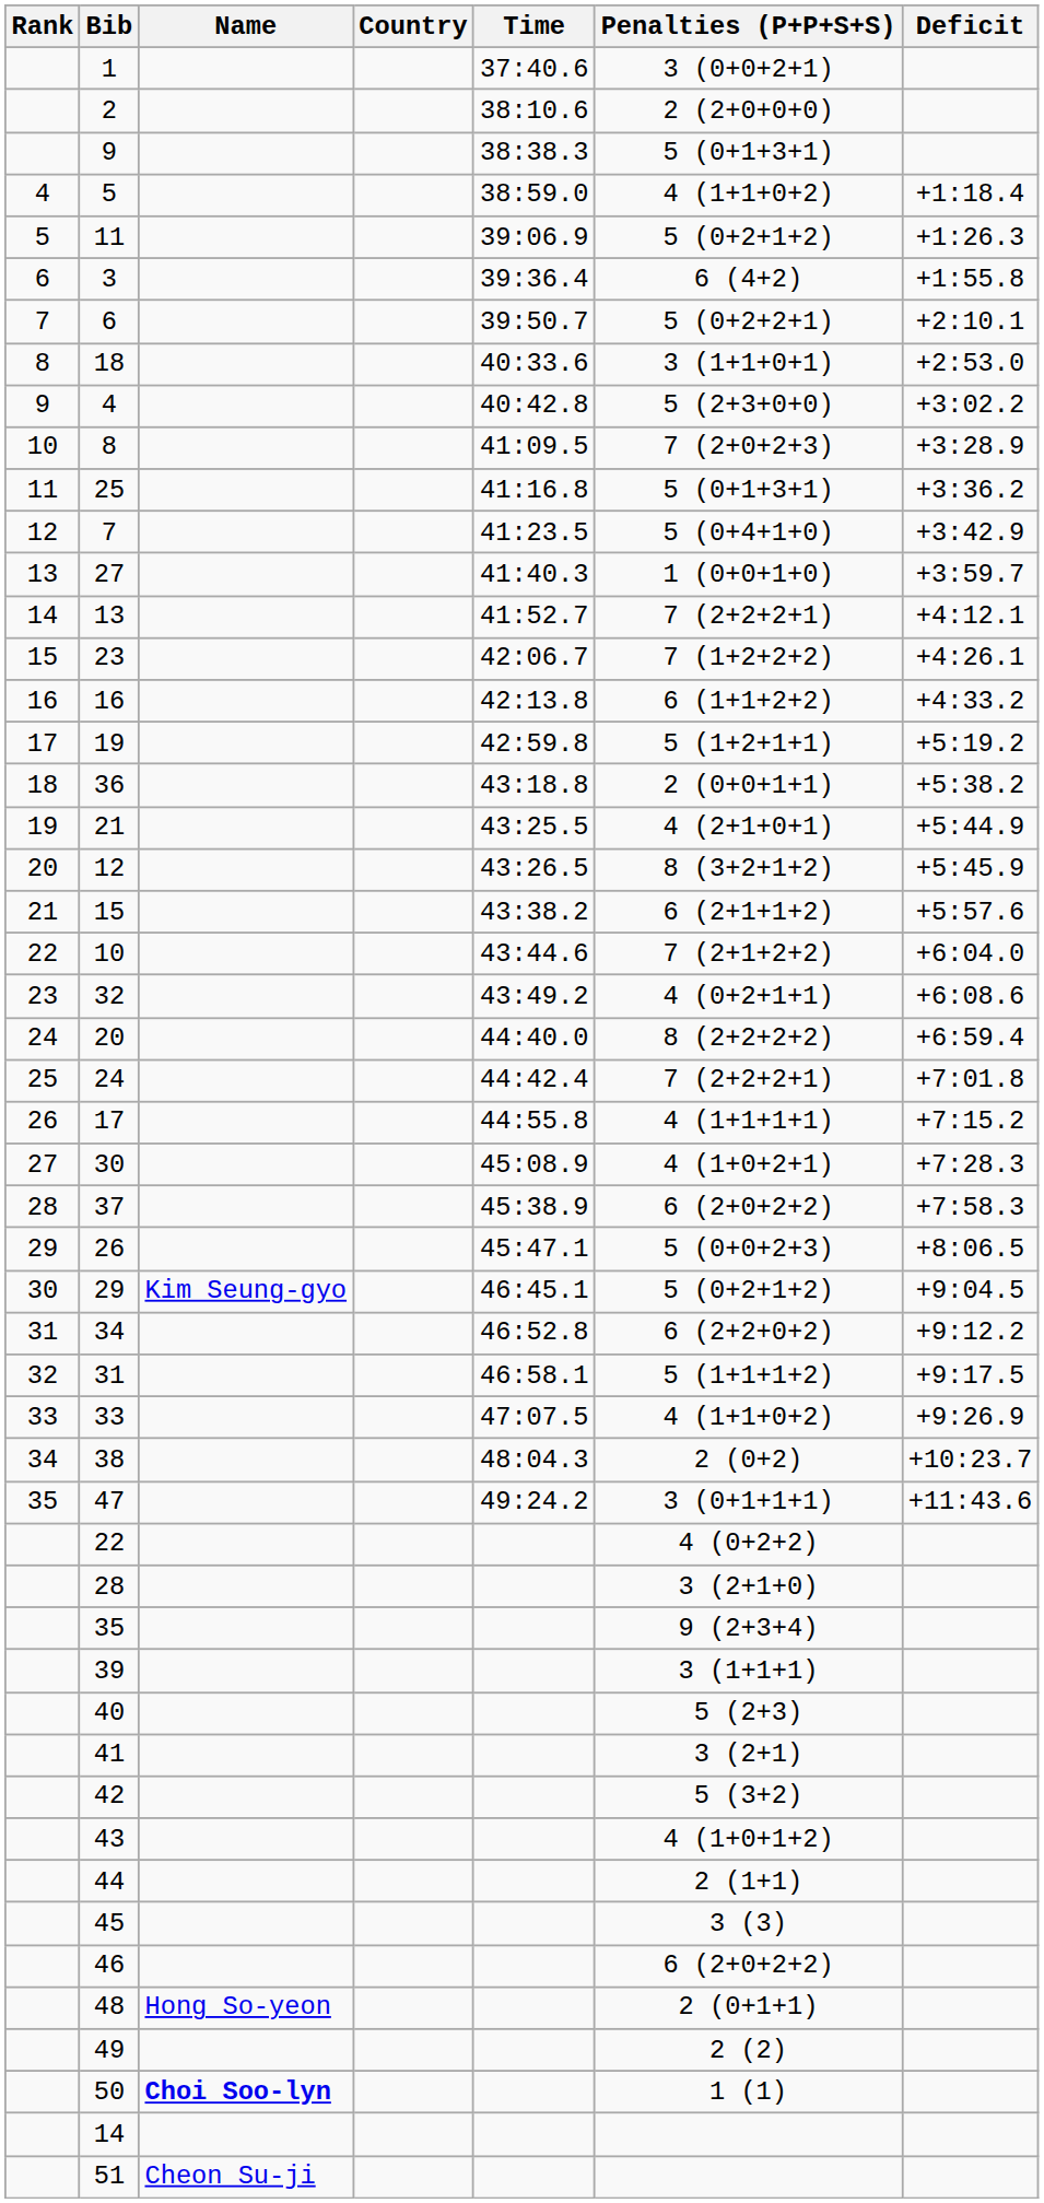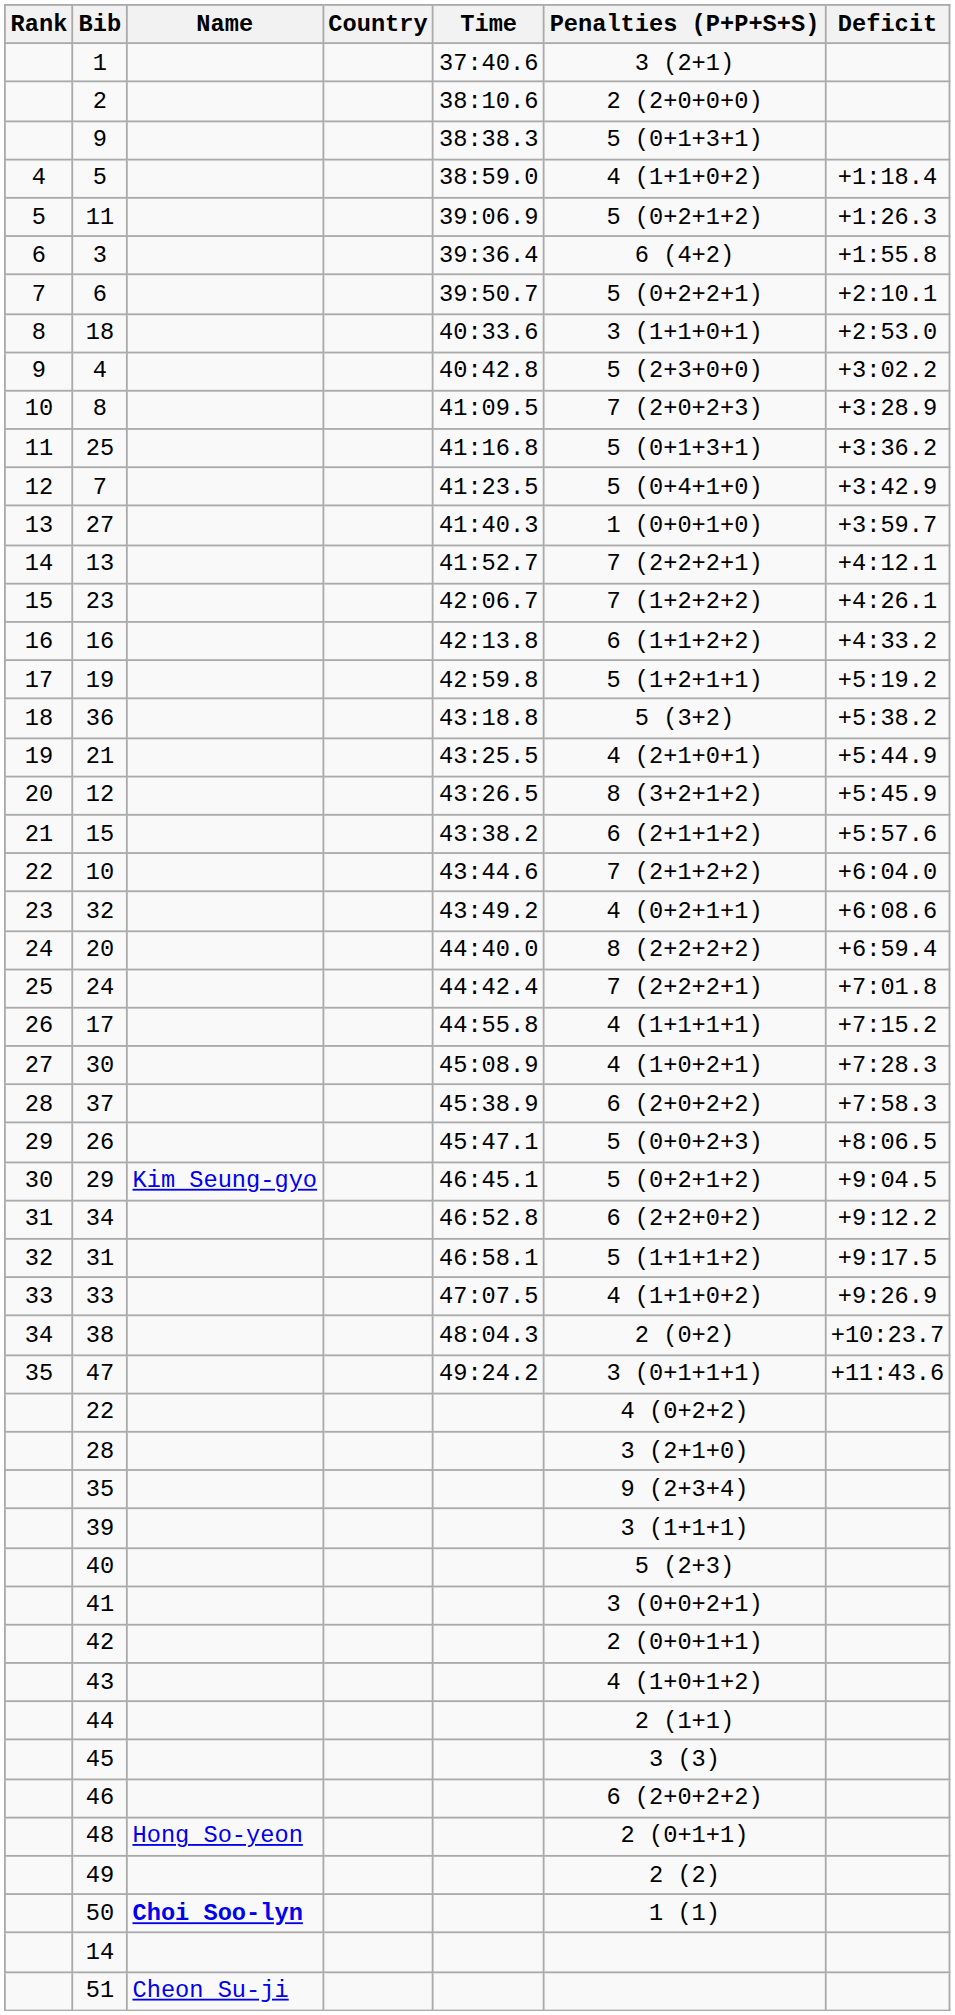1 | Penalties (P+P+S+S): 3 (0+0+2+1) -> 3 (2+1)
36 | Penalties (P+P+S+S): 2 (0+0+1+1) -> 5 (3+2)
41 | Penalties (P+P+S+S): 3 (2+1) -> 3 (0+0+2+1)
42 | Penalties (P+P+S+S): 5 (3+2) -> 2 (0+0+1+1)
